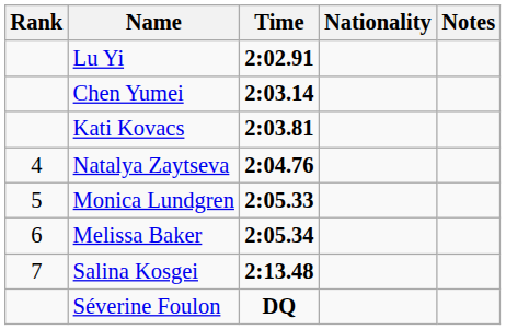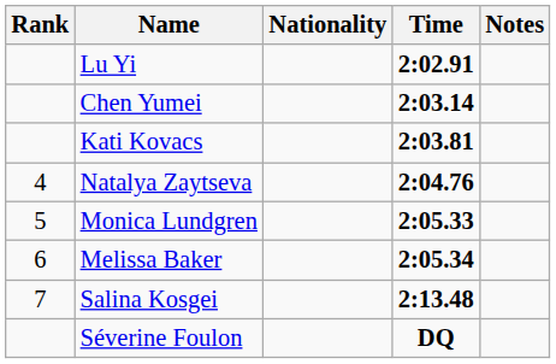columns swapped: Nationality <-> Time
